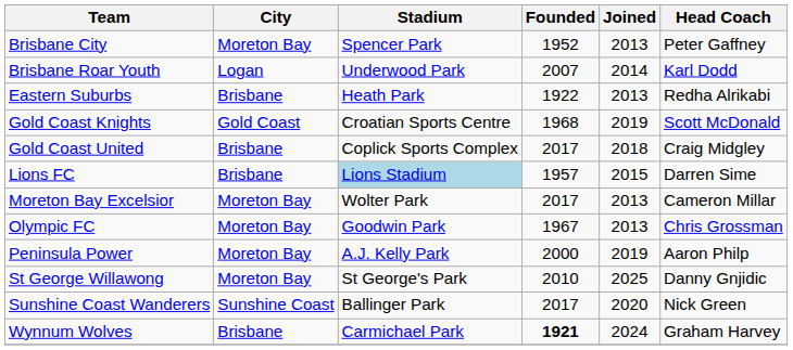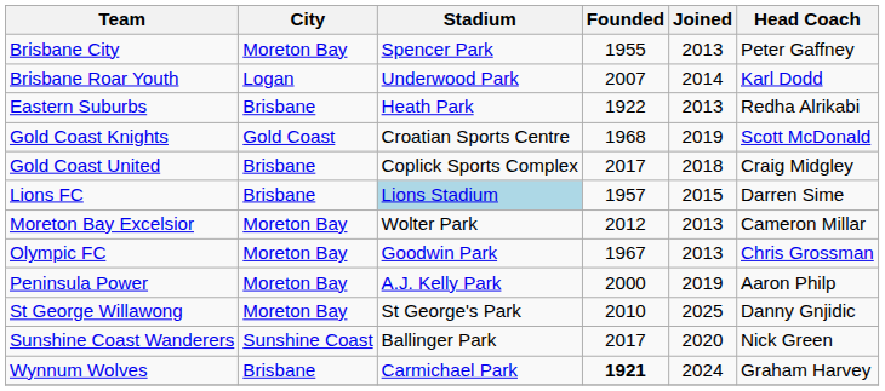Brisbane City | Founded: 1952 -> 1955
Moreton Bay Excelsior | Founded: 2017 -> 2012
